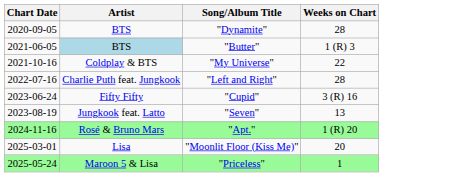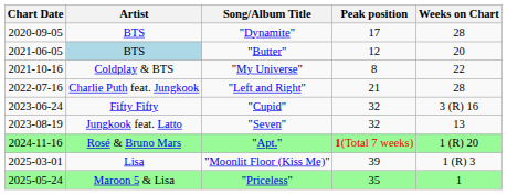+ column: Peak position | 17 | 12 | 8 | 21 | 32 | 32 | 1(Total 7 weeks) | 39 | 35
"Butter" | Weeks on Chart: 1 (R) 3 -> 20
"Moonlit Floor (Kiss Me)" | Weeks on Chart: 20 -> 1 (R) 3
